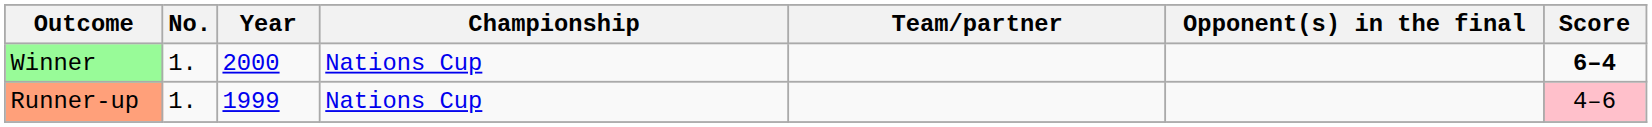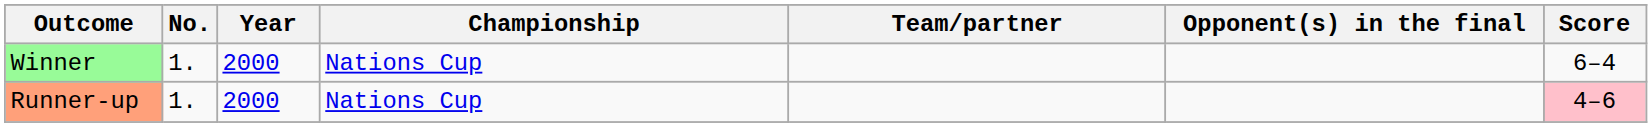Winner | Score: bold -> normal
Runner-up | Year: 1999 -> 2000
